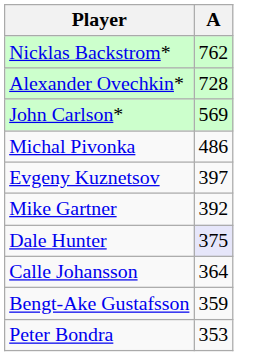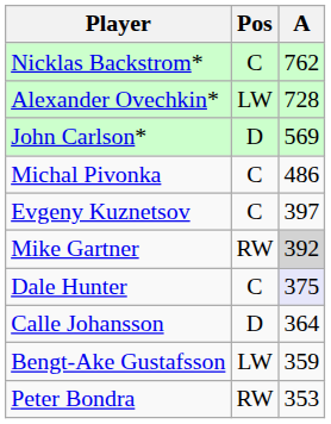+ column: Pos | C | LW | D | C | C | RW | C | D | LW | RW
Mike Gartner | A: no background -> lightgrey background
